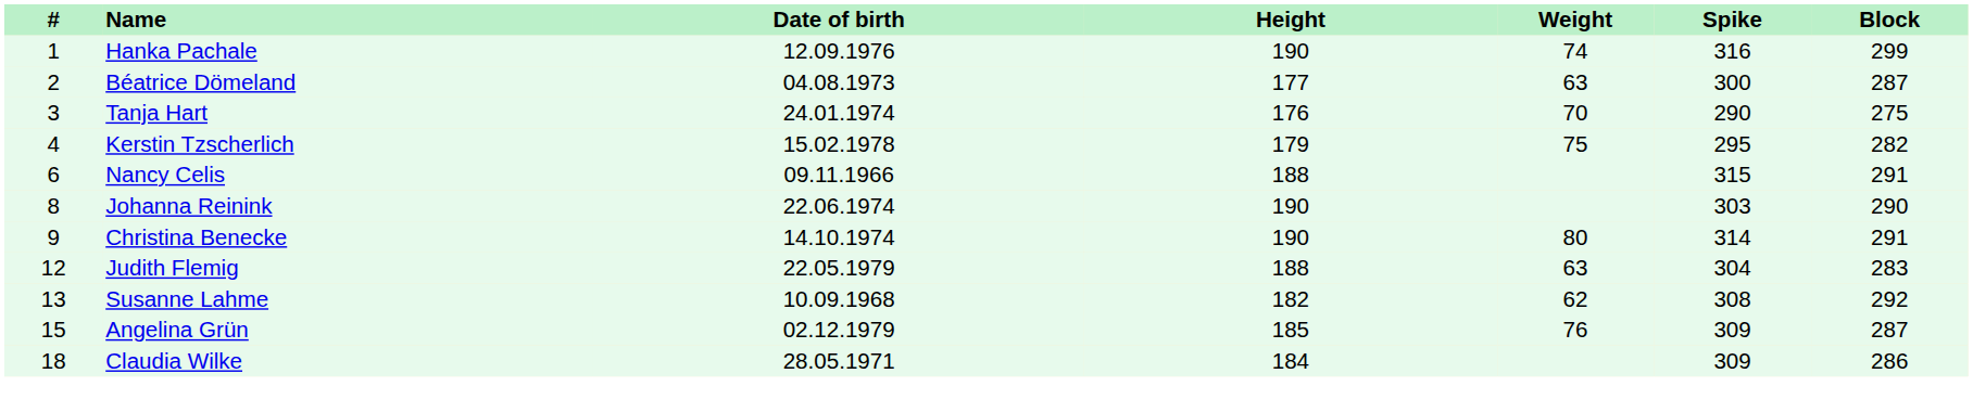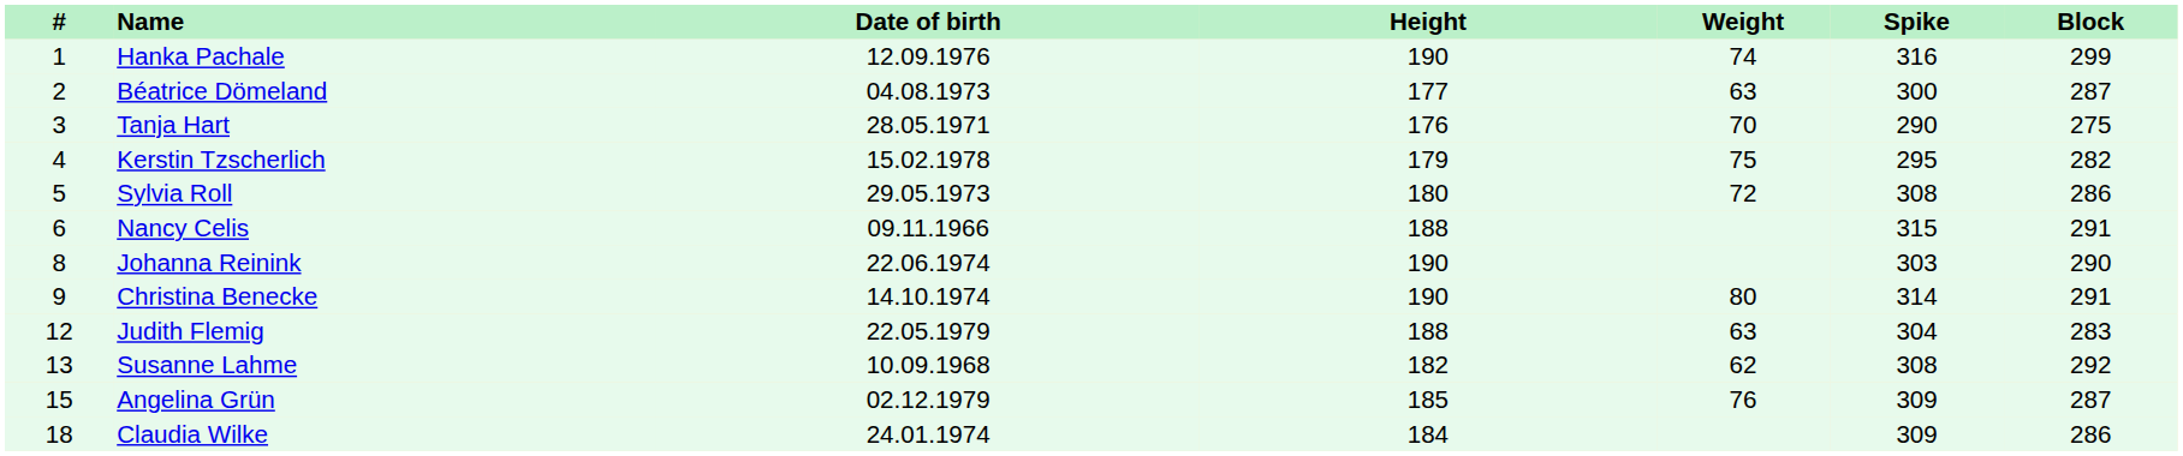Tanja Hart | Date of birth: 24.01.1974 -> 28.05.1971
+ row: 5 | Sylvia Roll | 29.05.1973 | 180 | 72 | 308 | 286
Claudia Wilke | Date of birth: 28.05.1971 -> 24.01.1974
